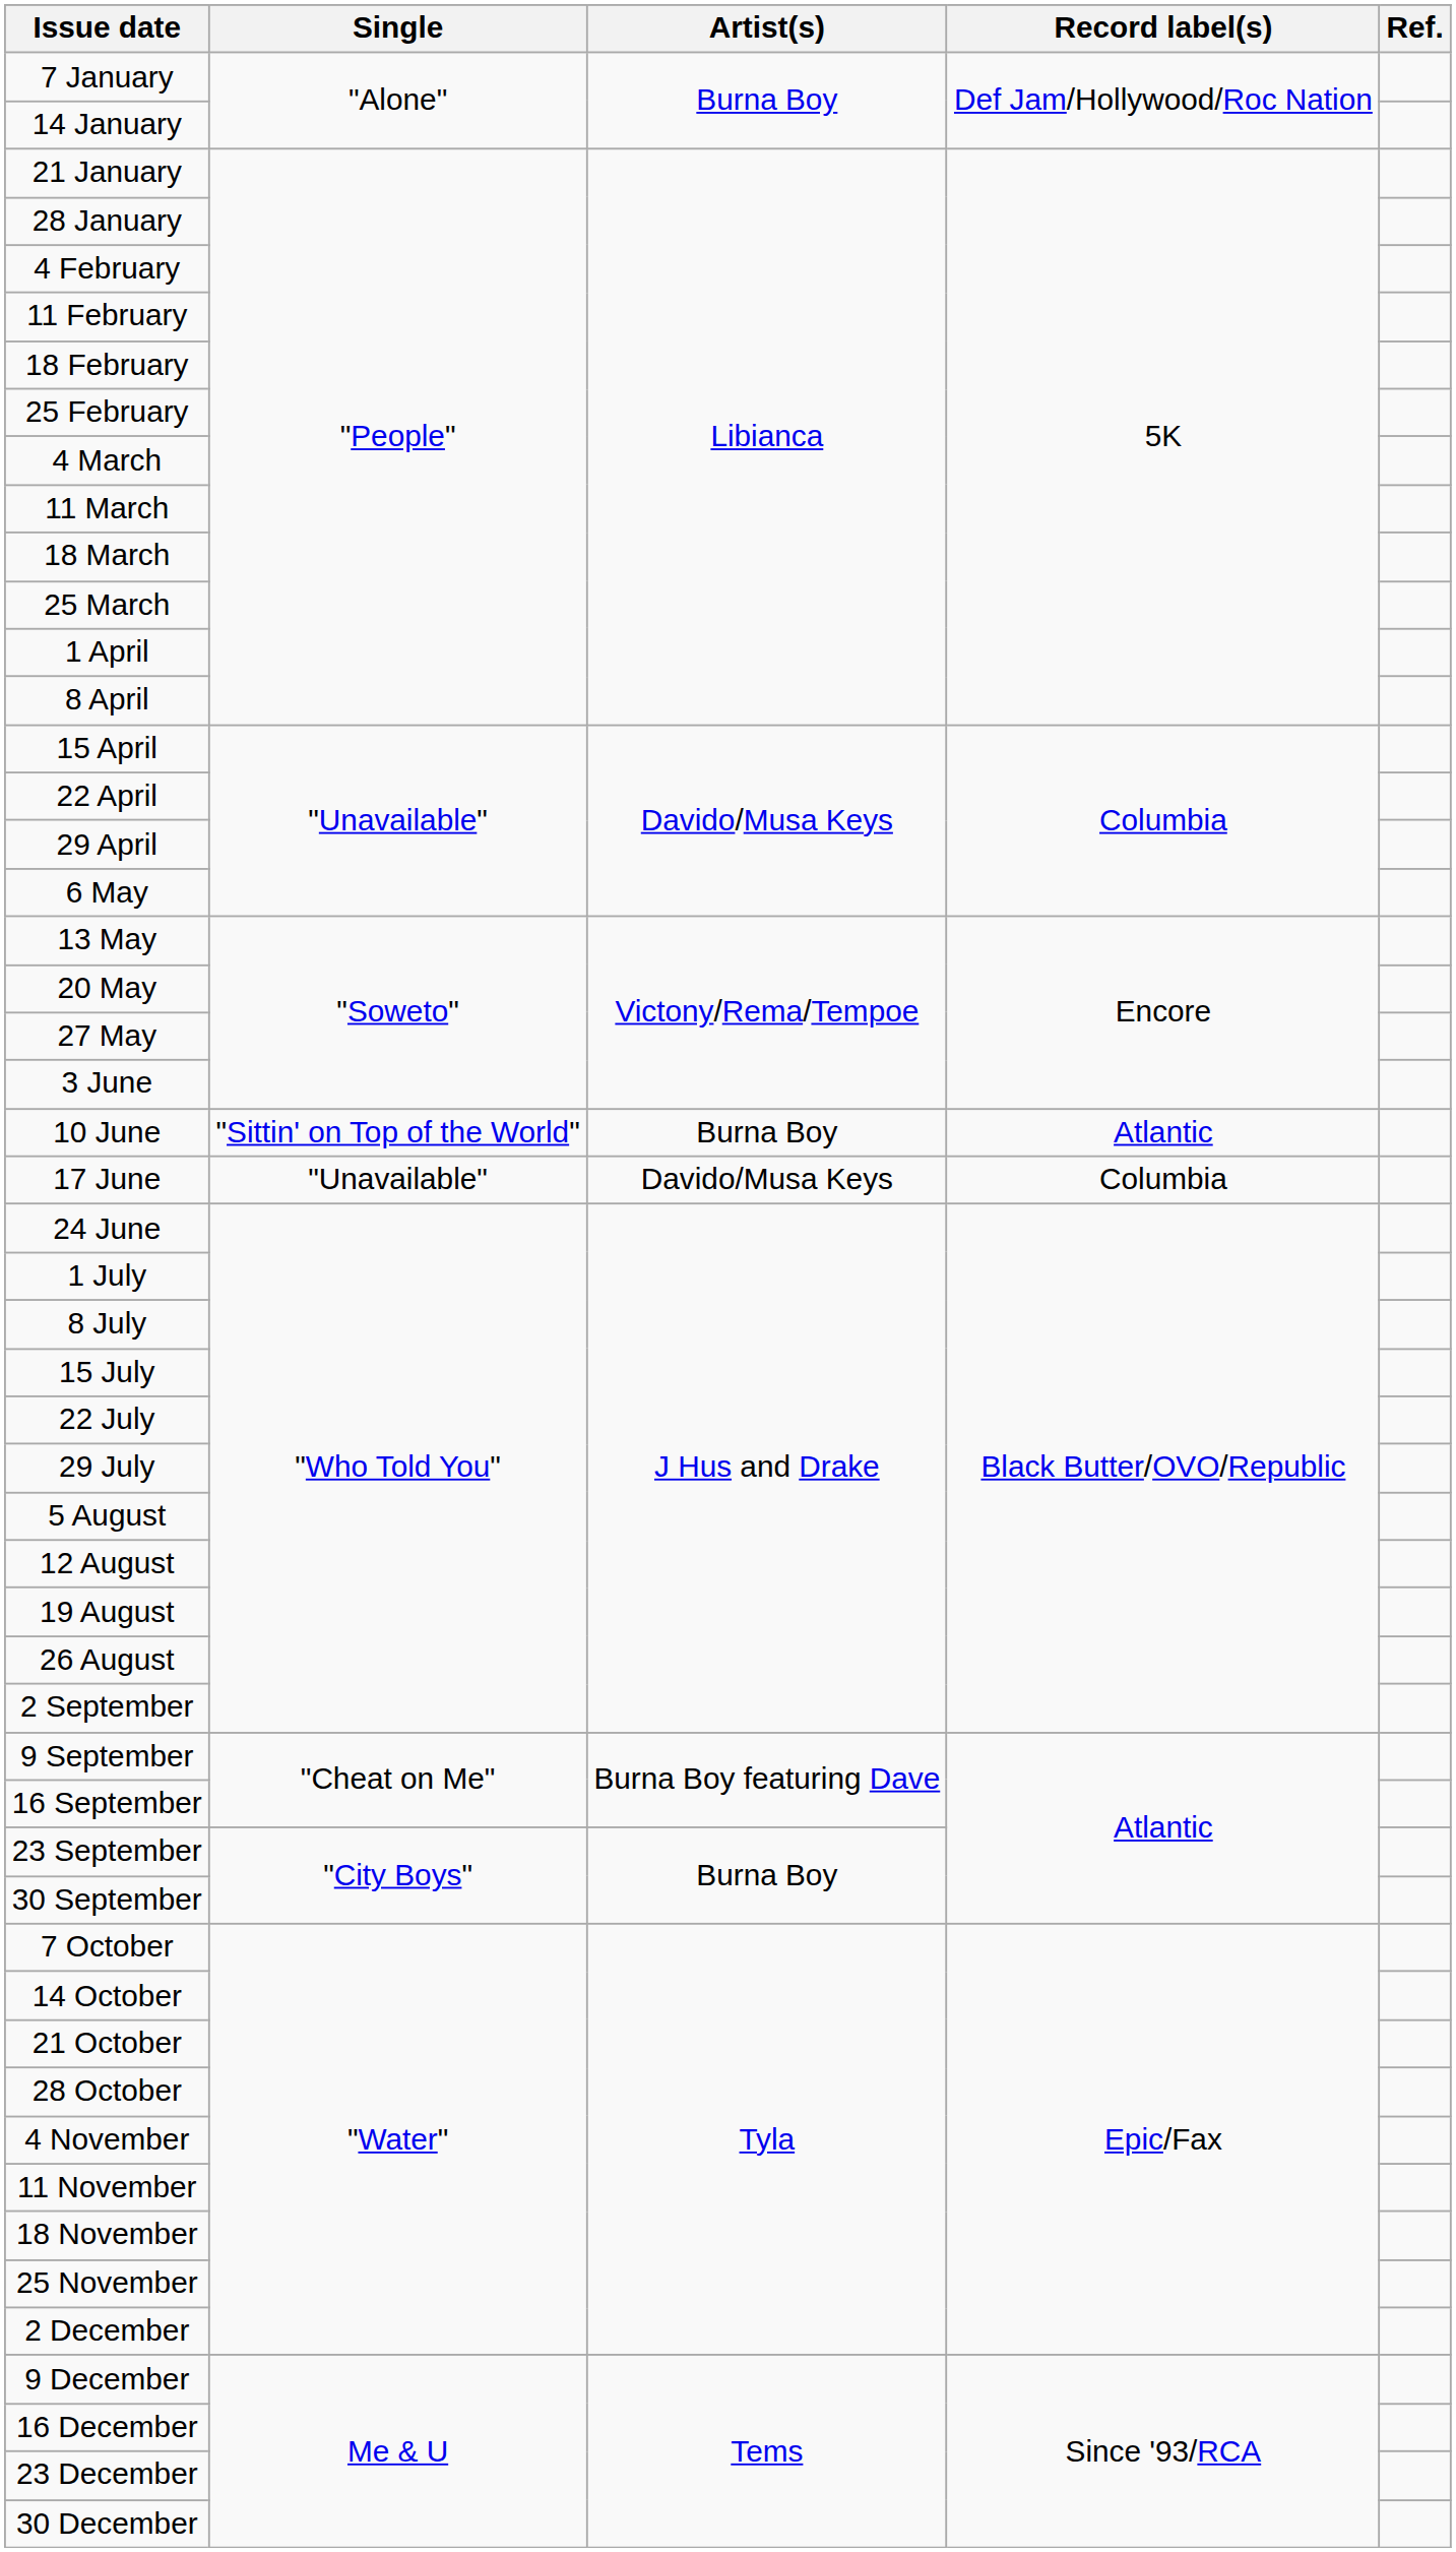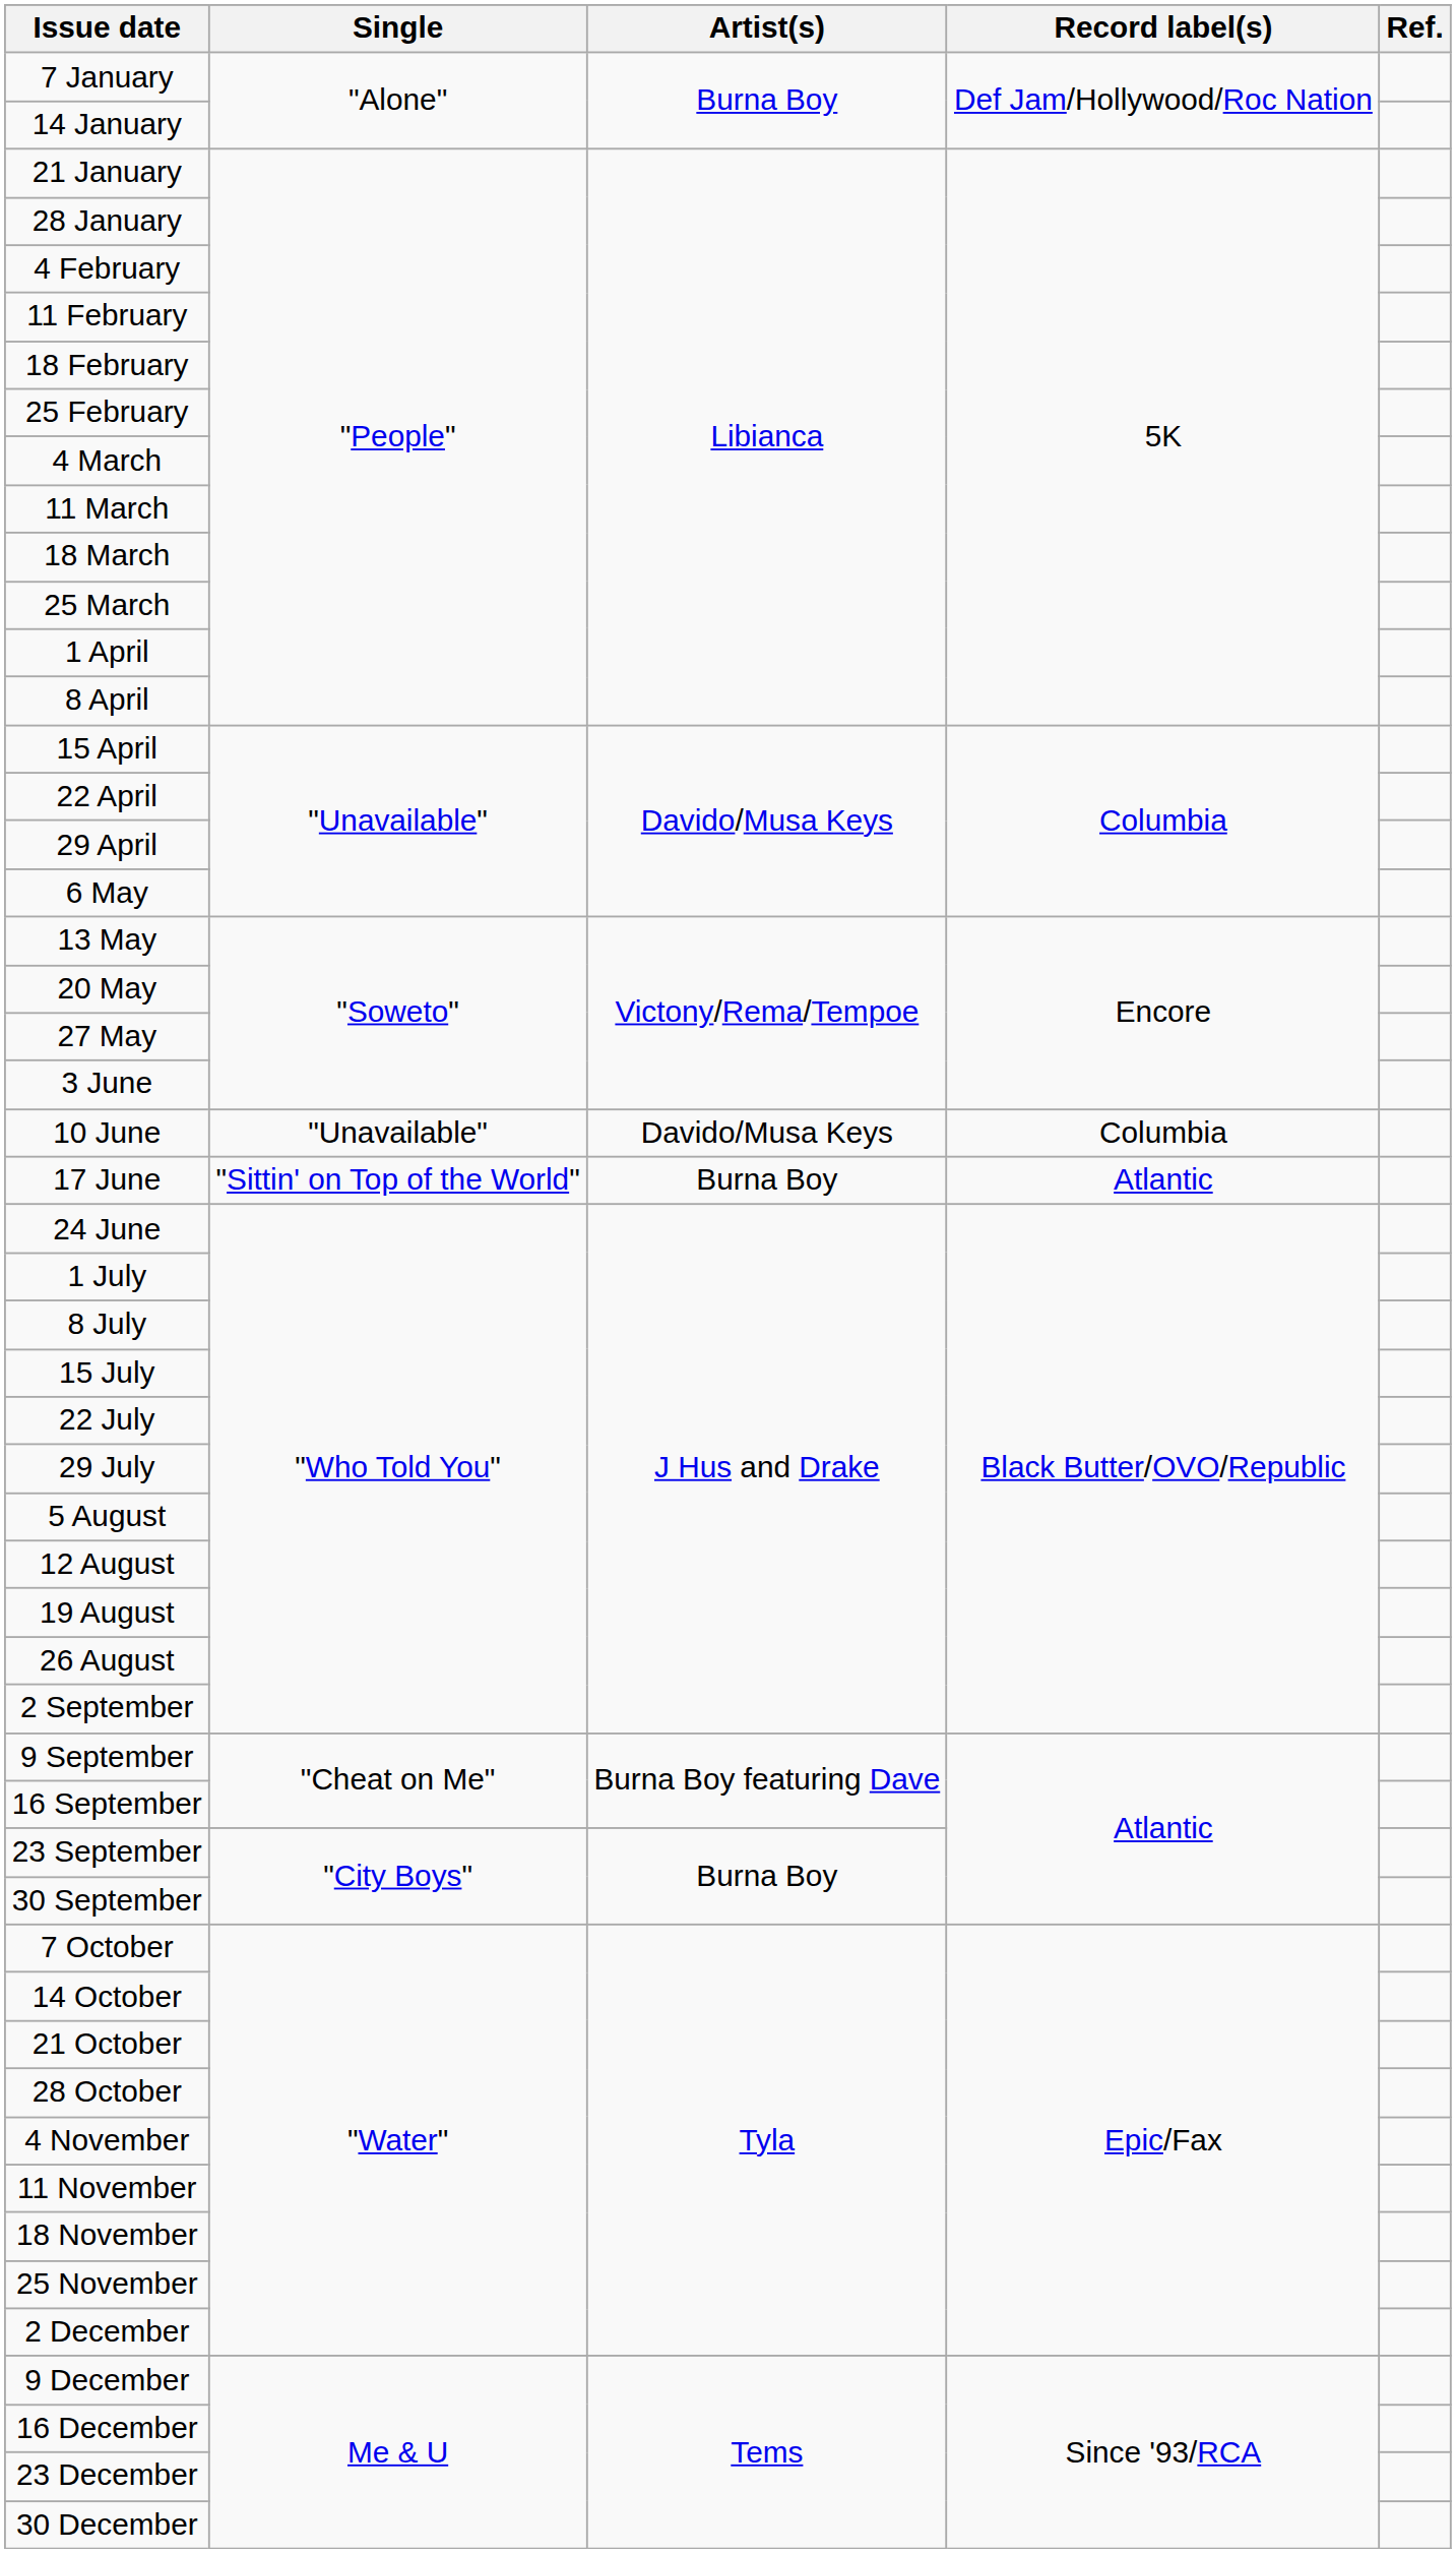10 June | Single: "Sittin' on Top of the World" -> "Unavailable"
10 June | Artist(s): Burna Boy -> Davido/Musa Keys
10 June | Record label(s): Atlantic -> Columbia
17 June | Single: "Unavailable" -> "Sittin' on Top of the World"
17 June | Artist(s): Davido/Musa Keys -> Burna Boy
17 June | Record label(s): Columbia -> Atlantic
